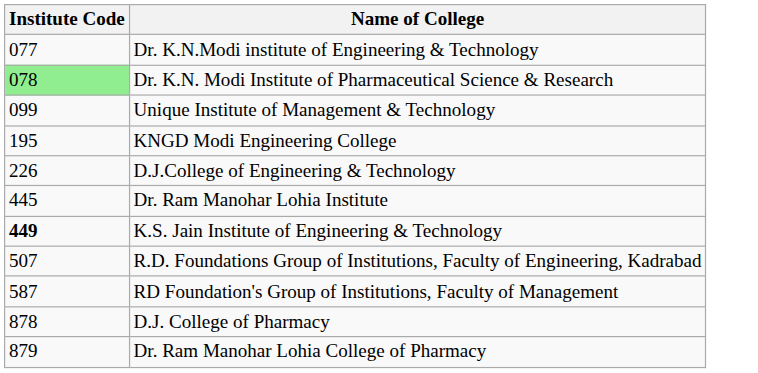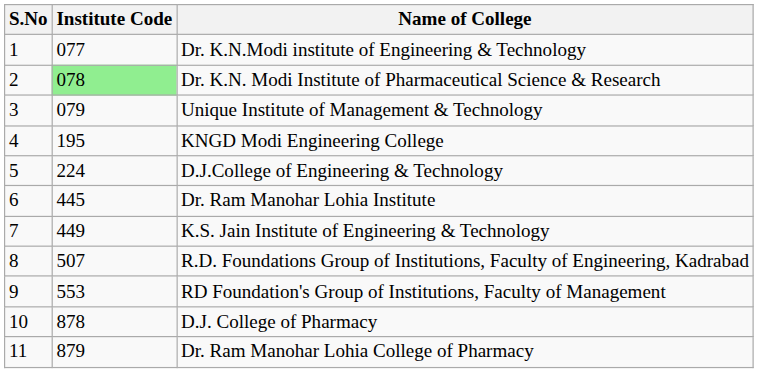+ column: S.No | 1 | 2 | 3 | 4 | 5 | 6 | 7 | 8 | 9 | 10 | 11
Unique Institute of Management & Technology | Institute Code: 099 -> 079
D.J.College of Engineering & Technology | Institute Code: 226 -> 224
K.S. Jain Institute of Engineering & Technology | Institute Code: bold -> normal
RD Foundation's Group of Institutions, Faculty of Management | Institute Code: 587 -> 553
